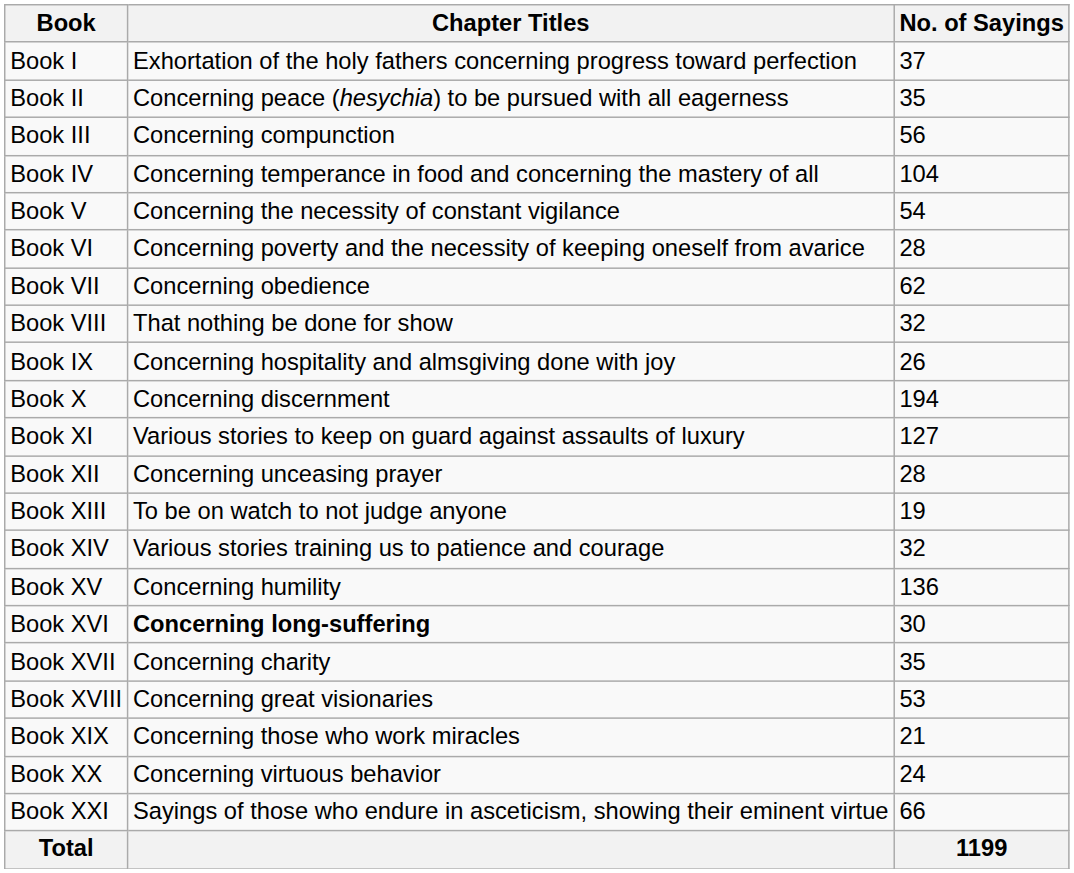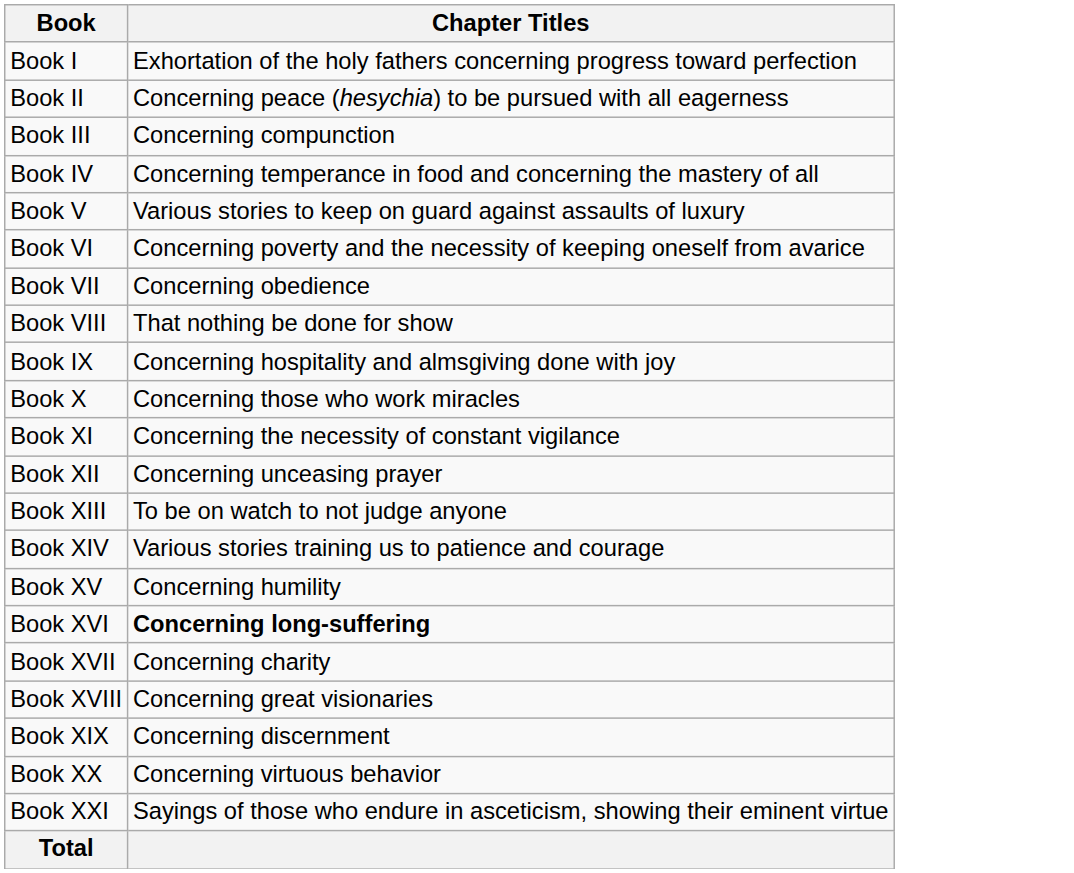- column: No. of Sayings | 37 | 35 | 56 | 104 | 54 | 28 | 62 | 32 | 26 | 194 | 127 | 28 | 19 | 32 | 136 | 30 | 35 | 53 | 21 | 24 | 66 | 1199
Book V | Chapter Titles: Concerning the necessity of constant vigilance -> Various stories to keep on guard against assaults of luxury
Book X | Chapter Titles: Concerning discernment -> Concerning those who work miracles
Book XI | Chapter Titles: Various stories to keep on guard against assaults of luxury -> Concerning the necessity of constant vigilance
Book XIX | Chapter Titles: Concerning those who work miracles -> Concerning discernment
